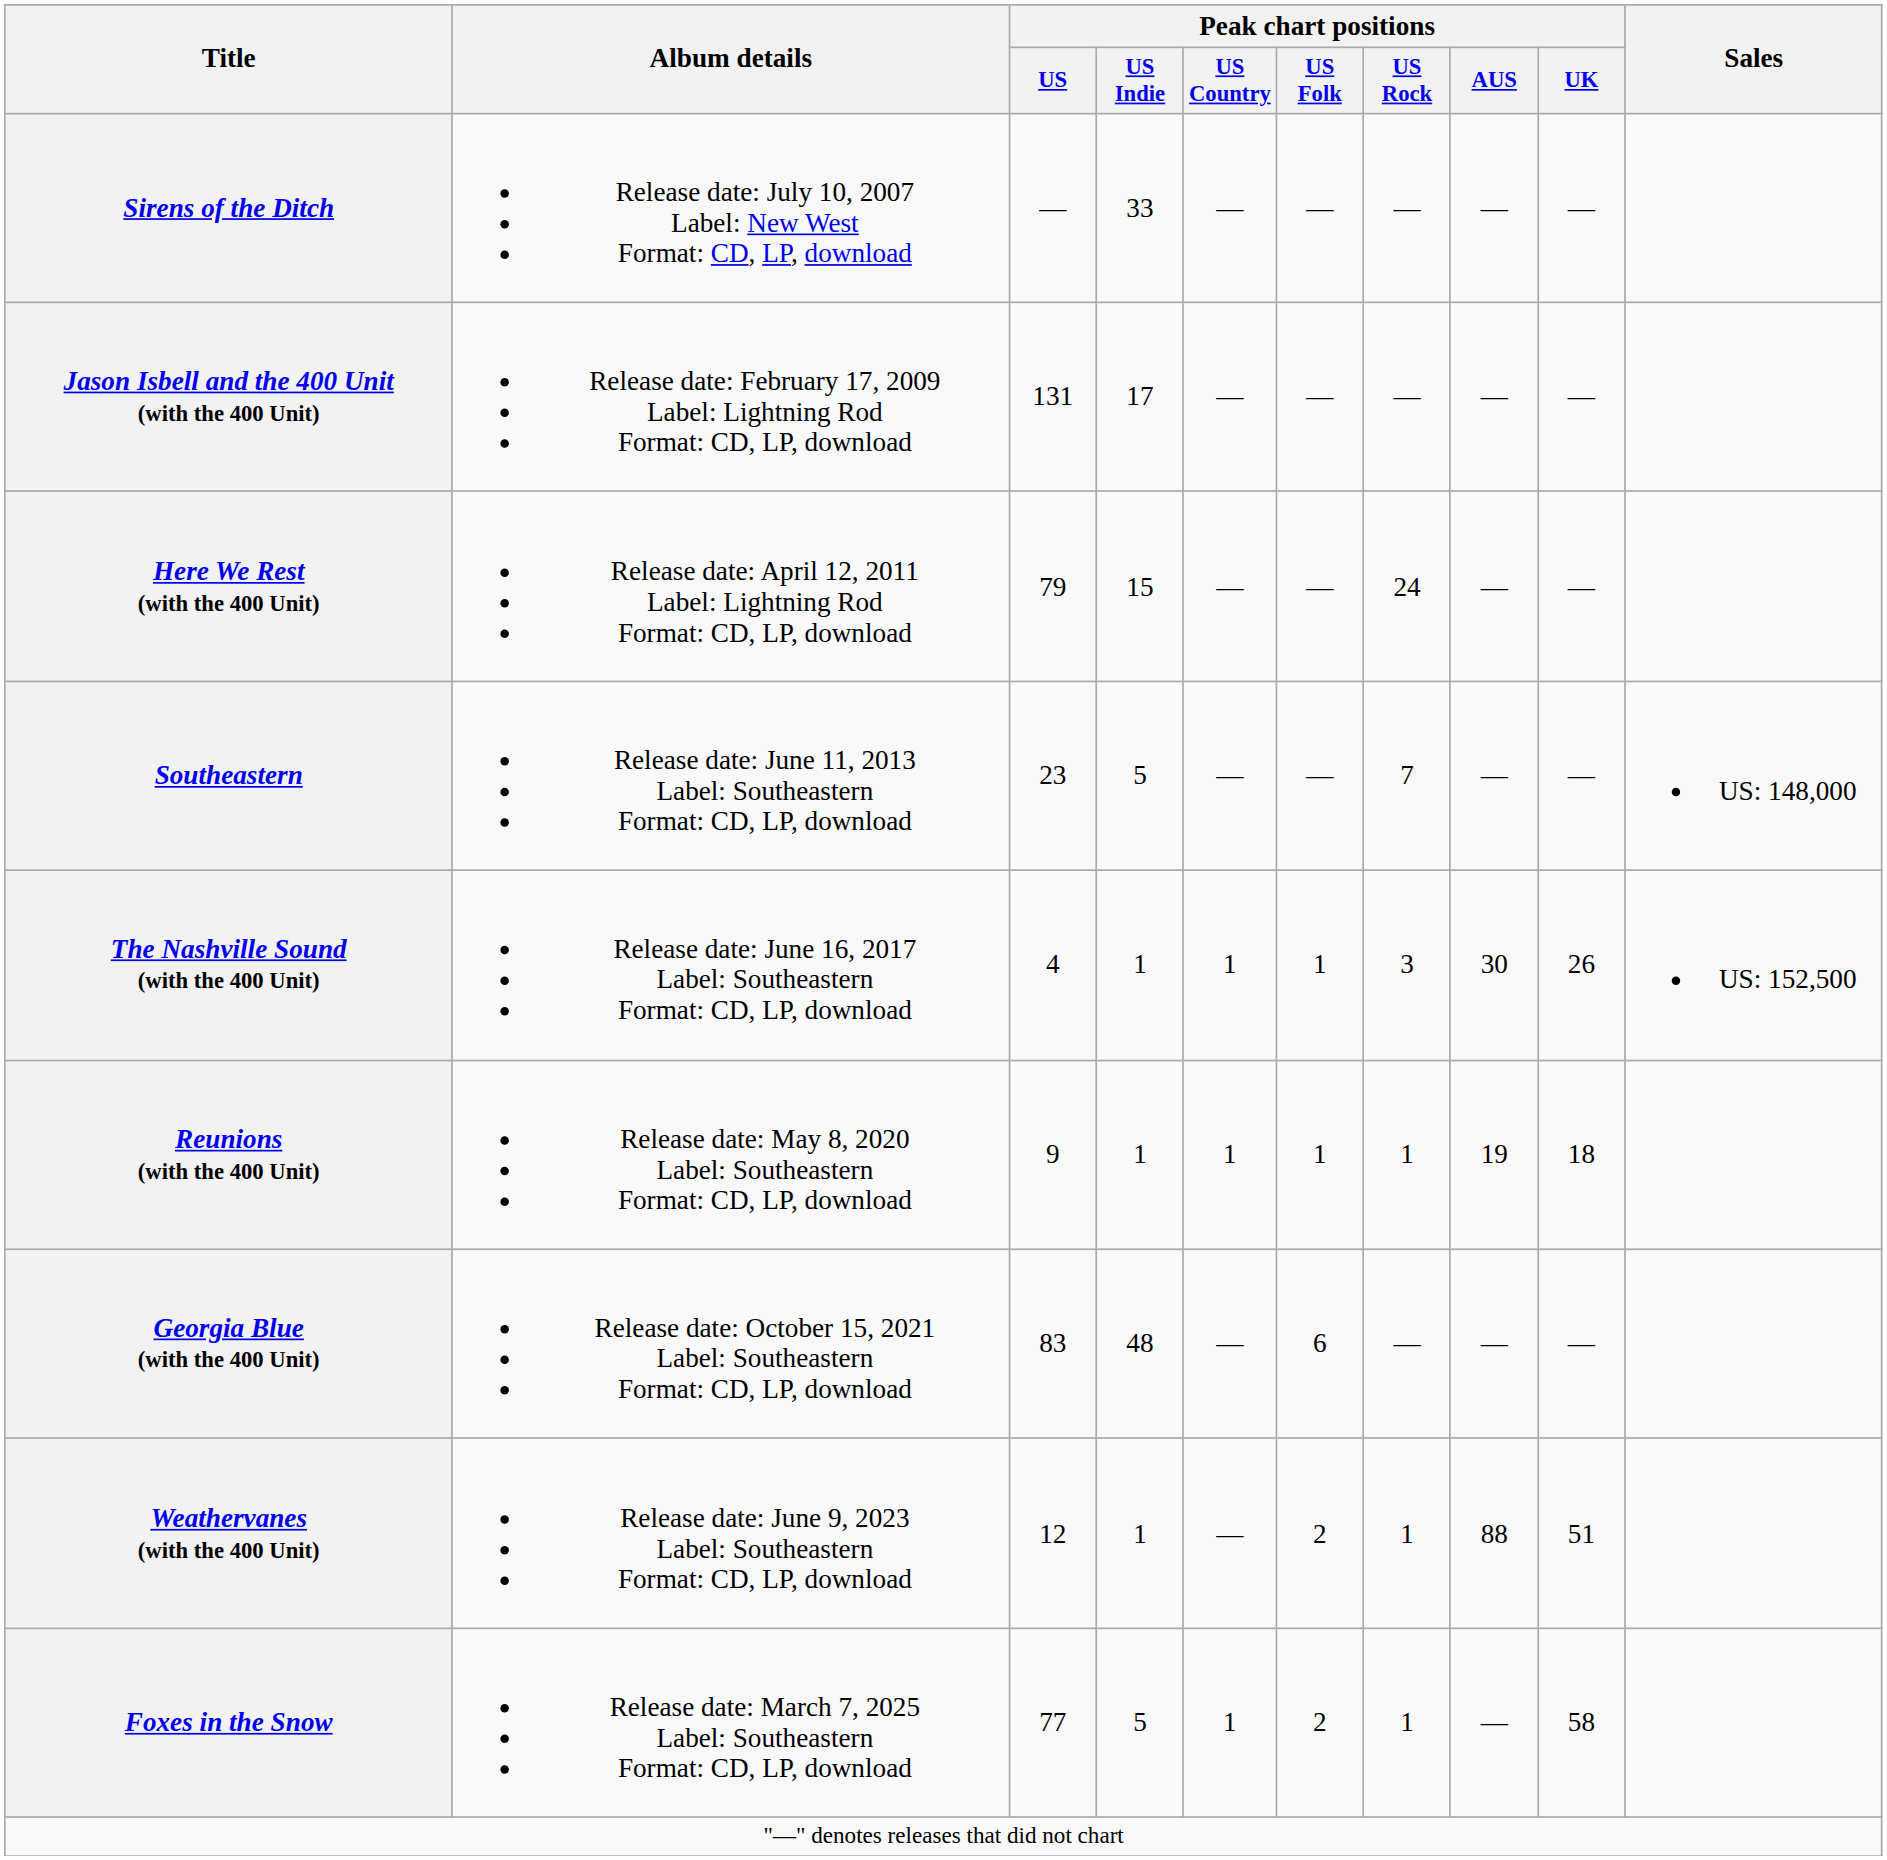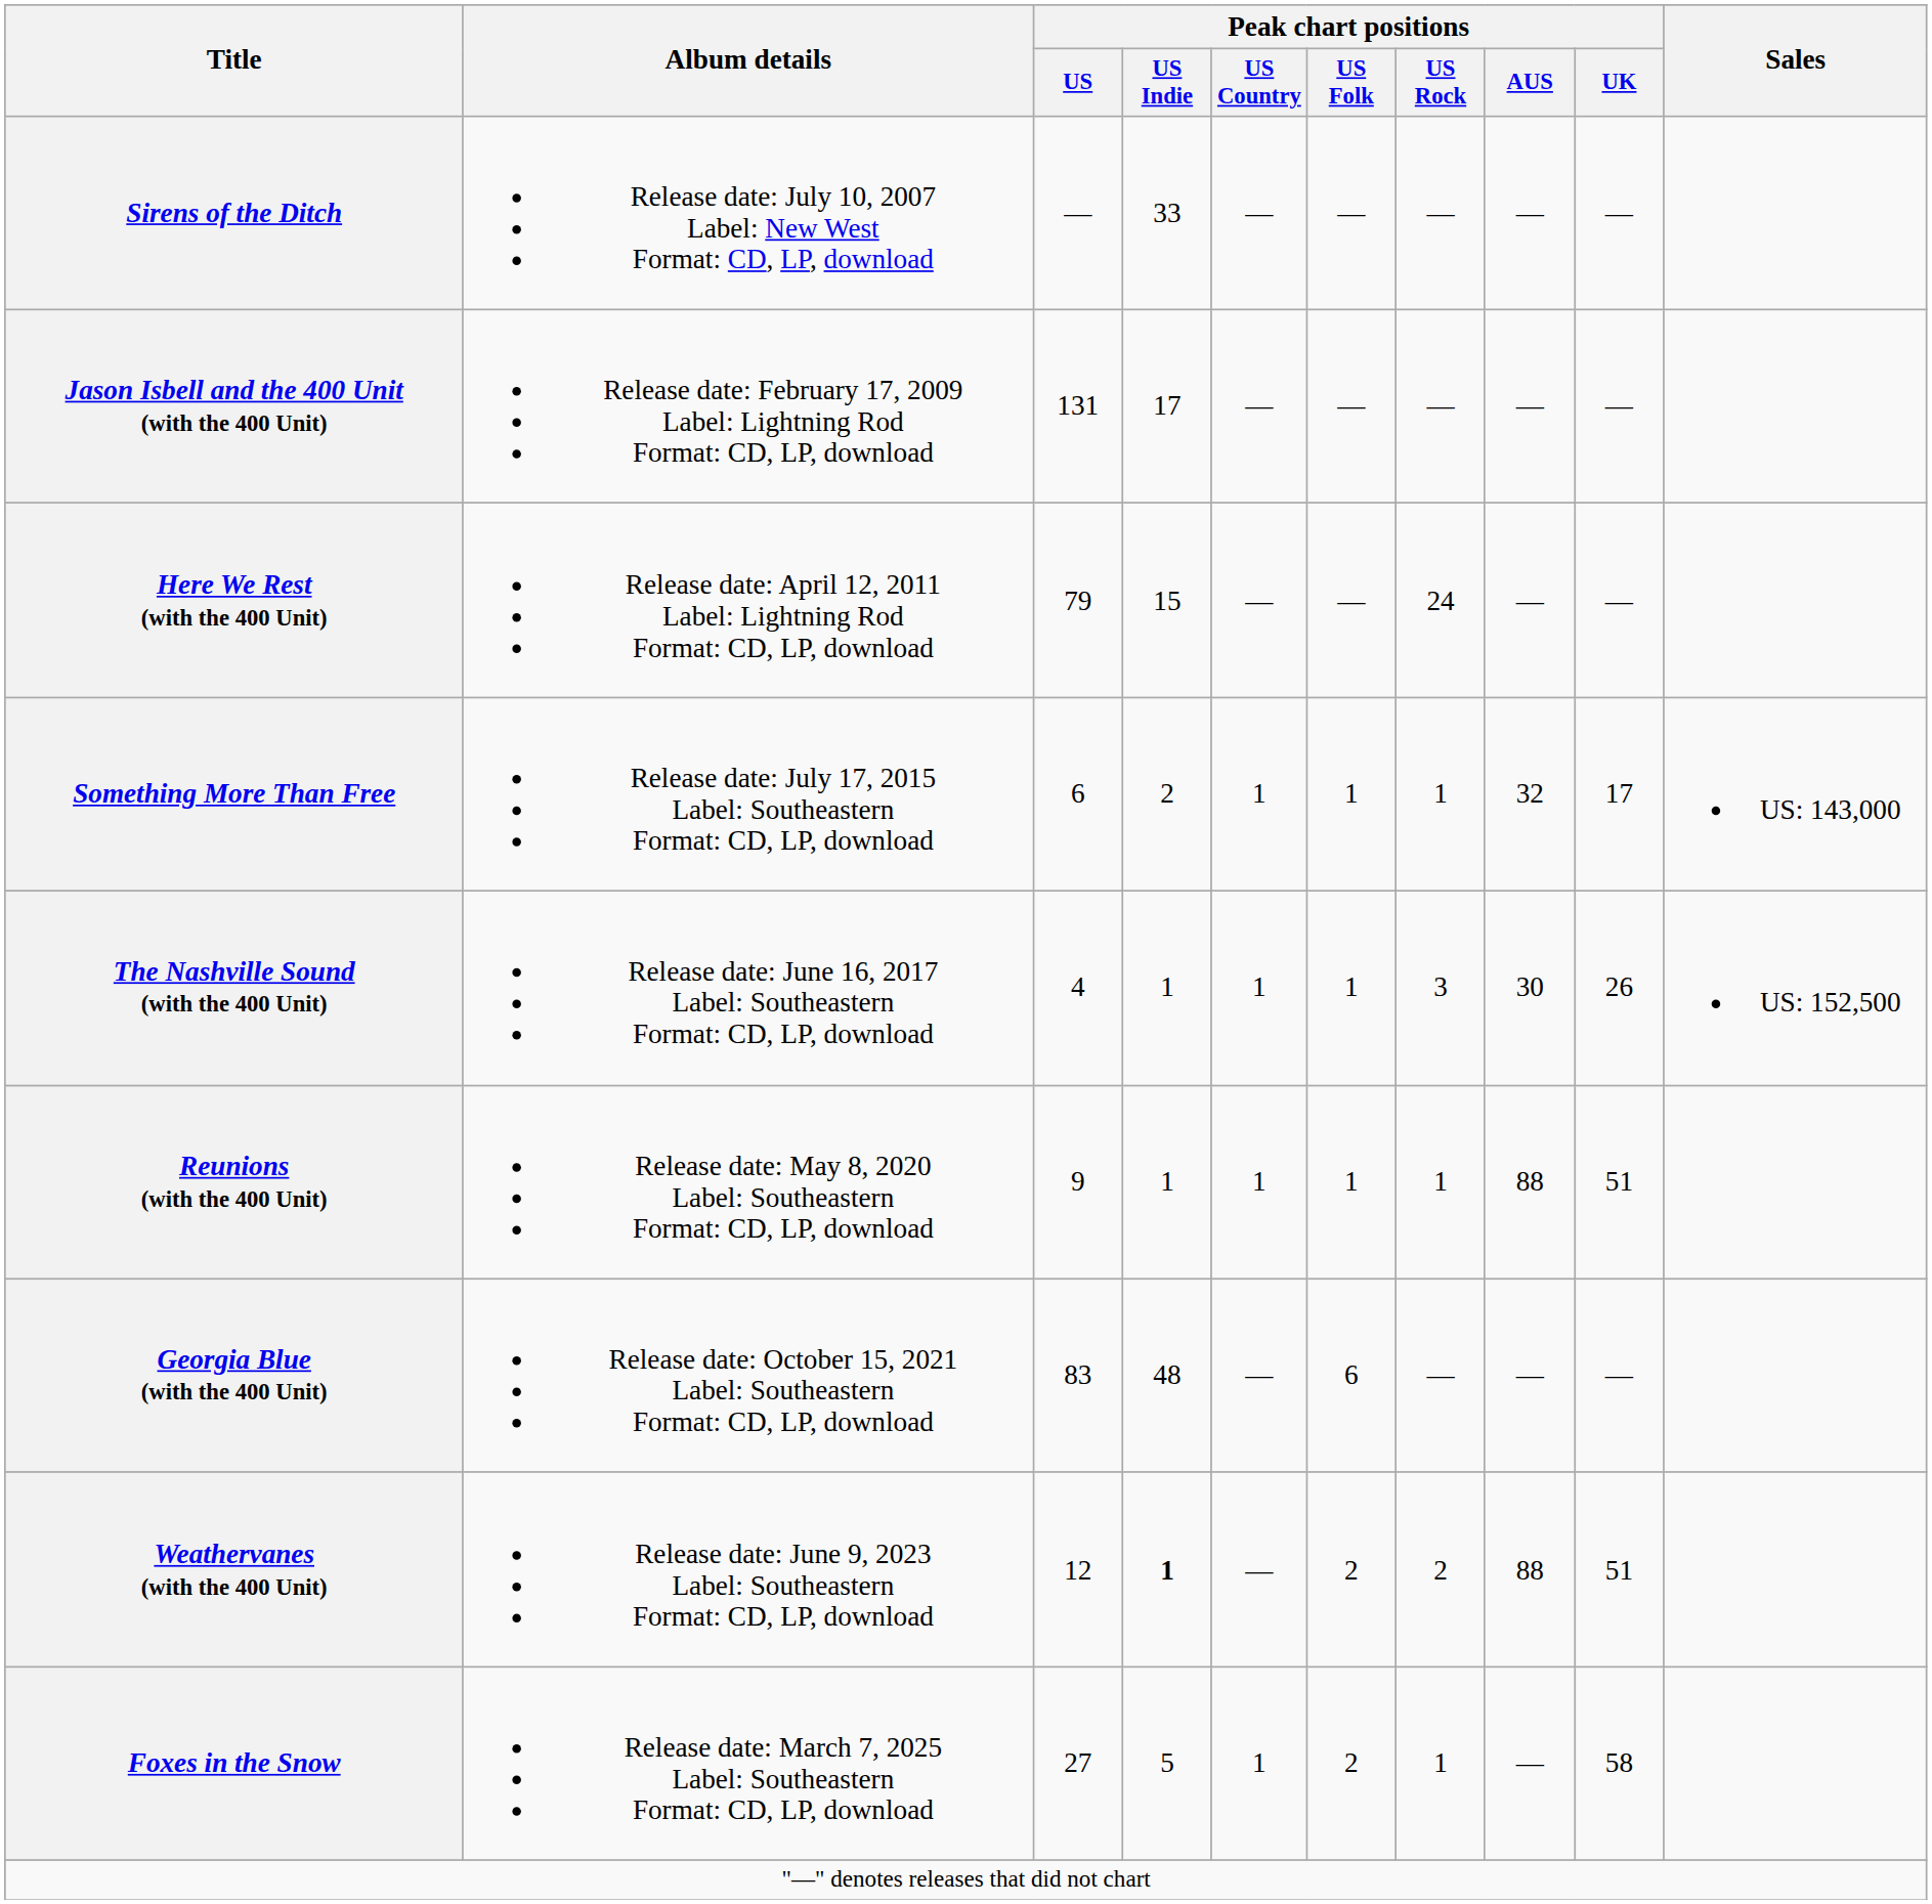- row: Southeastern | Release date: June 11, 2013 Label: Southeastern Format: CD, LP, download | 23 | 5 | — | — | 7 | — | — | US: 148,000
+ row: Something More Than Free | Release date: July 17, 2015 Label: Southeastern Format: CD, LP, download | 6 | 2 | 1 | 1 | 1 | 32 | 17 | US: 143,000
Reunions (with the 400 Unit) | Peak chart positions / AUS: 19 -> 88
Reunions (with the 400 Unit) | Peak chart positions / UK: 18 -> 51
Weathervanes (with the 400 Unit) | Peak chart positions / US Indie: normal -> bold
Weathervanes (with the 400 Unit) | Peak chart positions / US Rock: 1 -> 2
Foxes in the Snow | Peak chart positions / US: 77 -> 27
